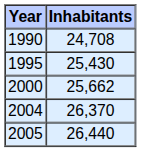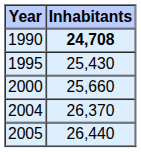1990 | Inhabitants: normal -> bold
2000 | Inhabitants: 25,662 -> 25,660
